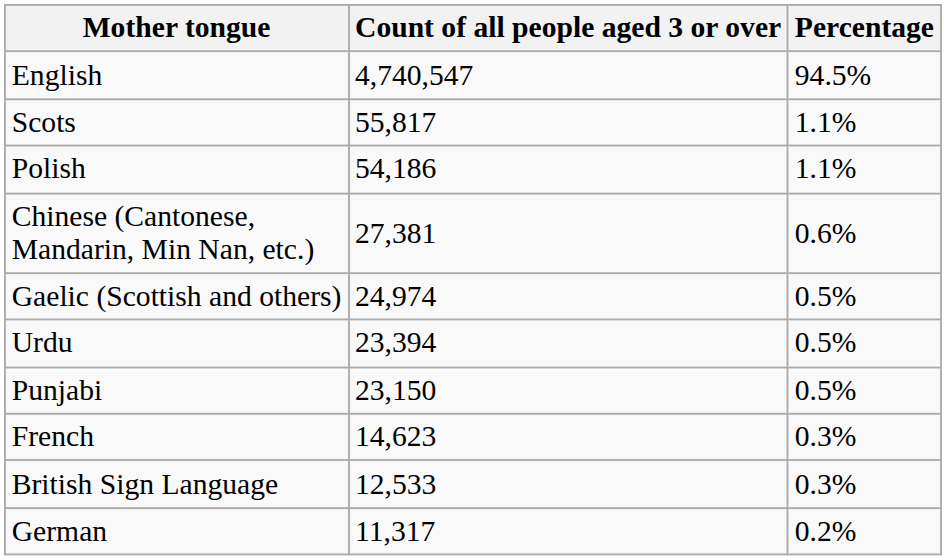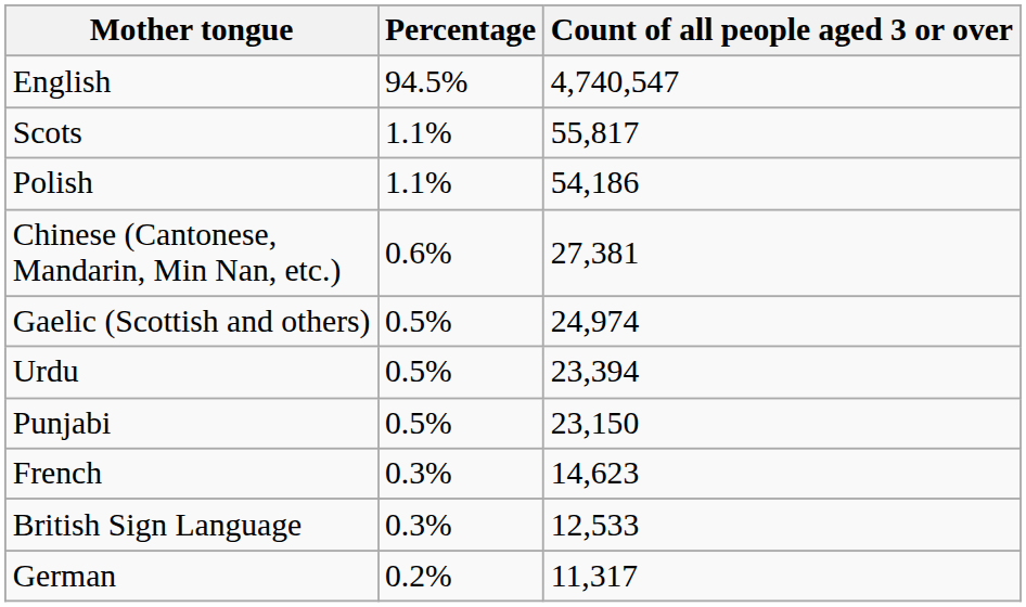columns swapped: Count of all people aged 3 or over <-> Percentage
